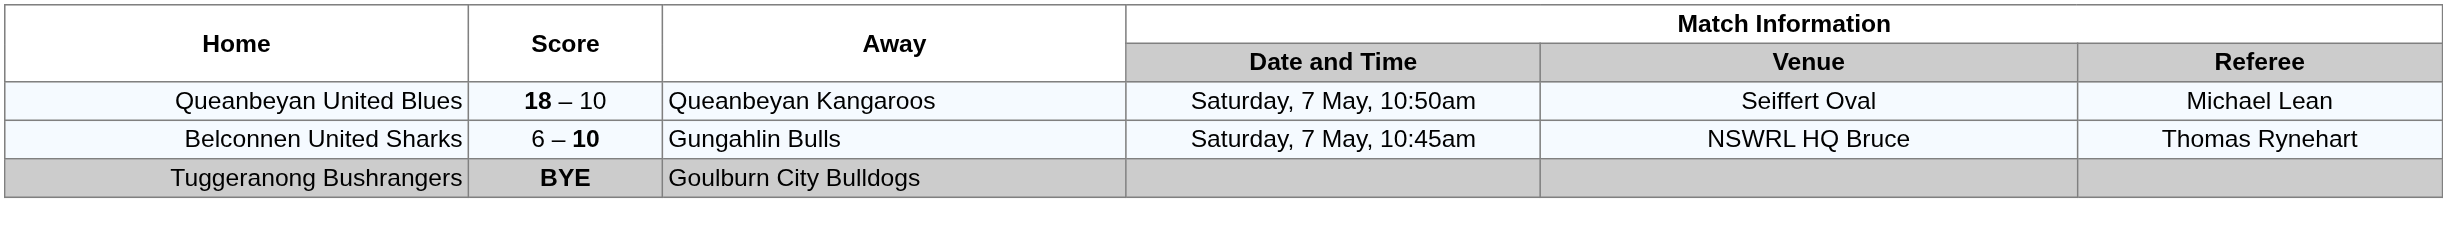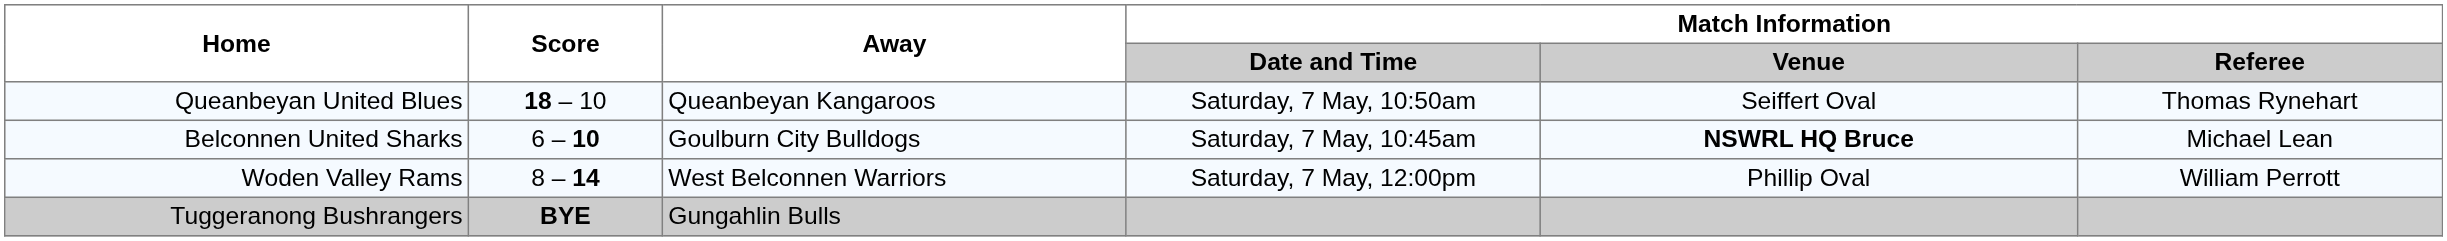Queanbeyan United Blues | Match Information / Referee: Michael Lean -> Thomas Rynehart
Belconnen United Sharks | Away: Gungahlin Bulls -> Goulburn City Bulldogs
Belconnen United Sharks | Match Information / Venue: normal -> bold
Belconnen United Sharks | Match Information / Referee: Thomas Rynehart -> Michael Lean
+ row: Woden Valley Rams | 8 – 14 | West Belconnen Warriors | Saturday, 7 May, 12:00pm | Phillip Oval | William Perrott
Tuggeranong Bushrangers | Away: Goulburn City Bulldogs -> Gungahlin Bulls
